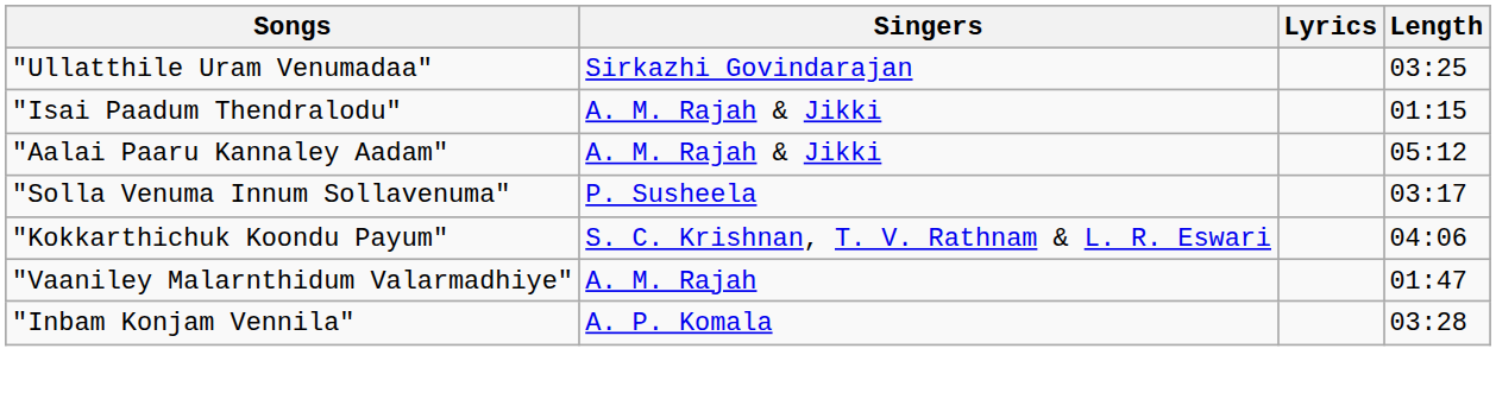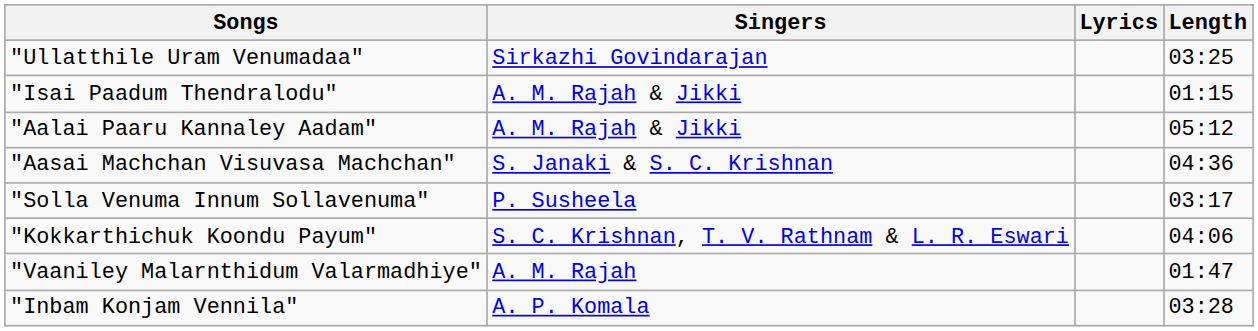+ row: "Aasai Machchan Visuvasa Machchan" | S. Janaki & S. C. Krishnan | 04:36
